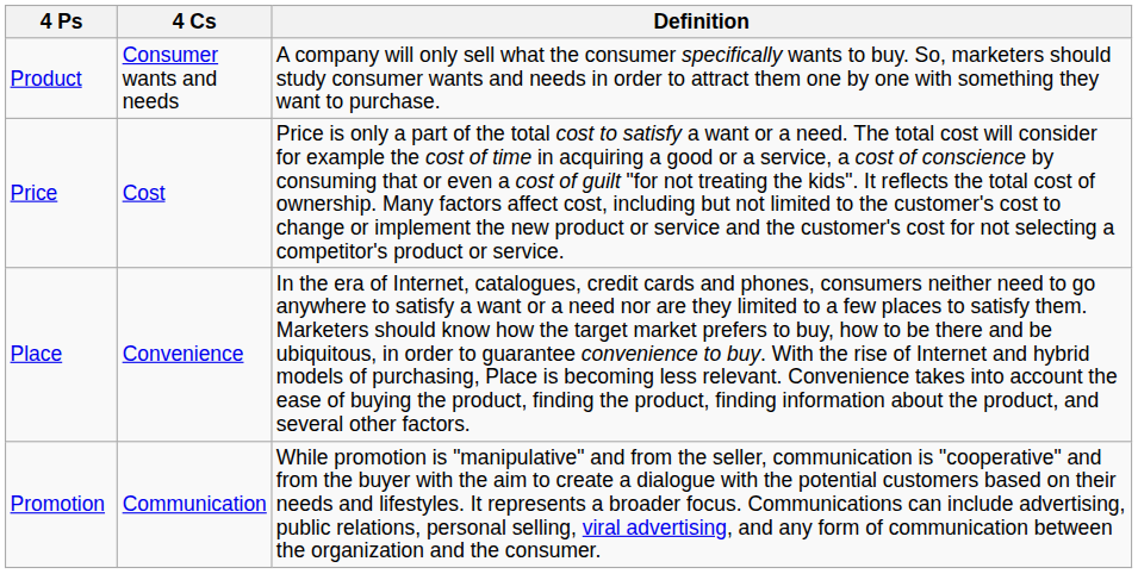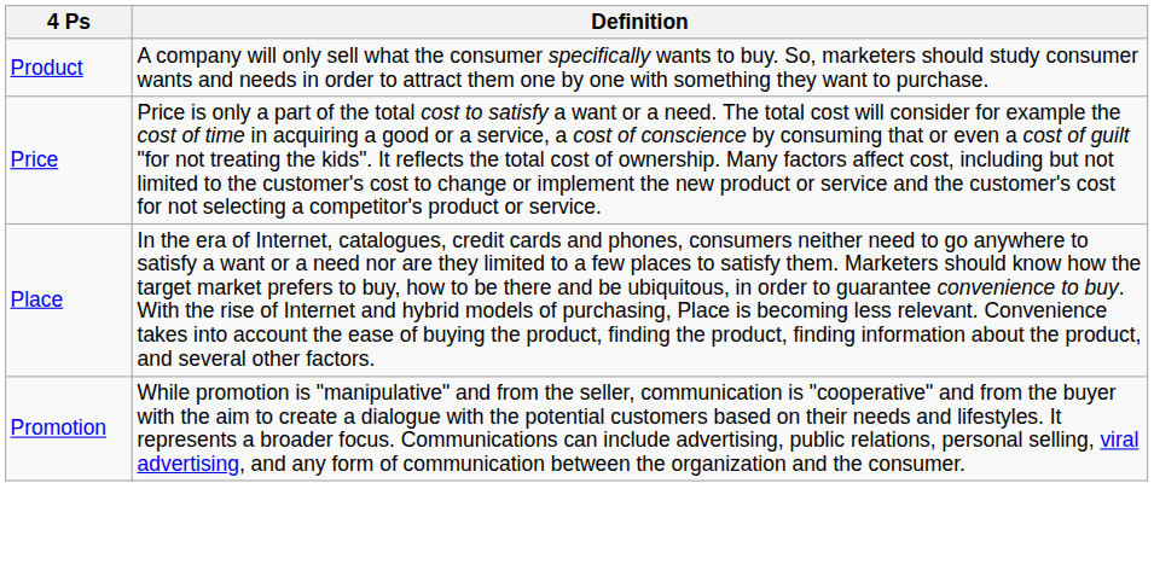- column: 4 Cs | Consumer wants and needs | Cost | Convenience | Communication
